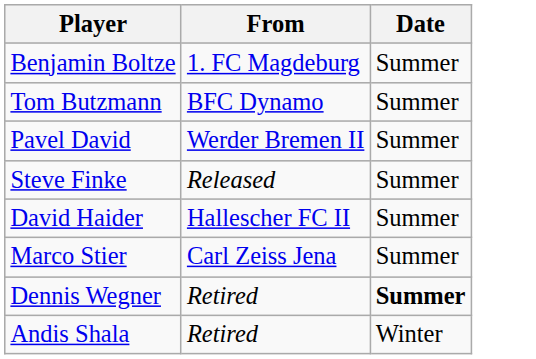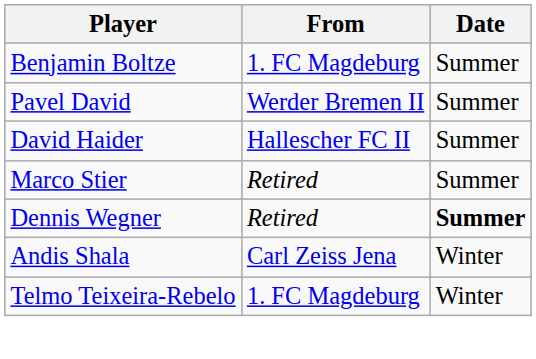- row: Tom Butzmann | BFC Dynamo | Summer
- row: Steve Finke | Released | Summer
Marco Stier | From: Carl Zeiss Jena -> Retired
Andis Shala | From: Retired -> Carl Zeiss Jena
+ row: Telmo Teixeira-Rebelo | 1. FC Magdeburg | Winter
